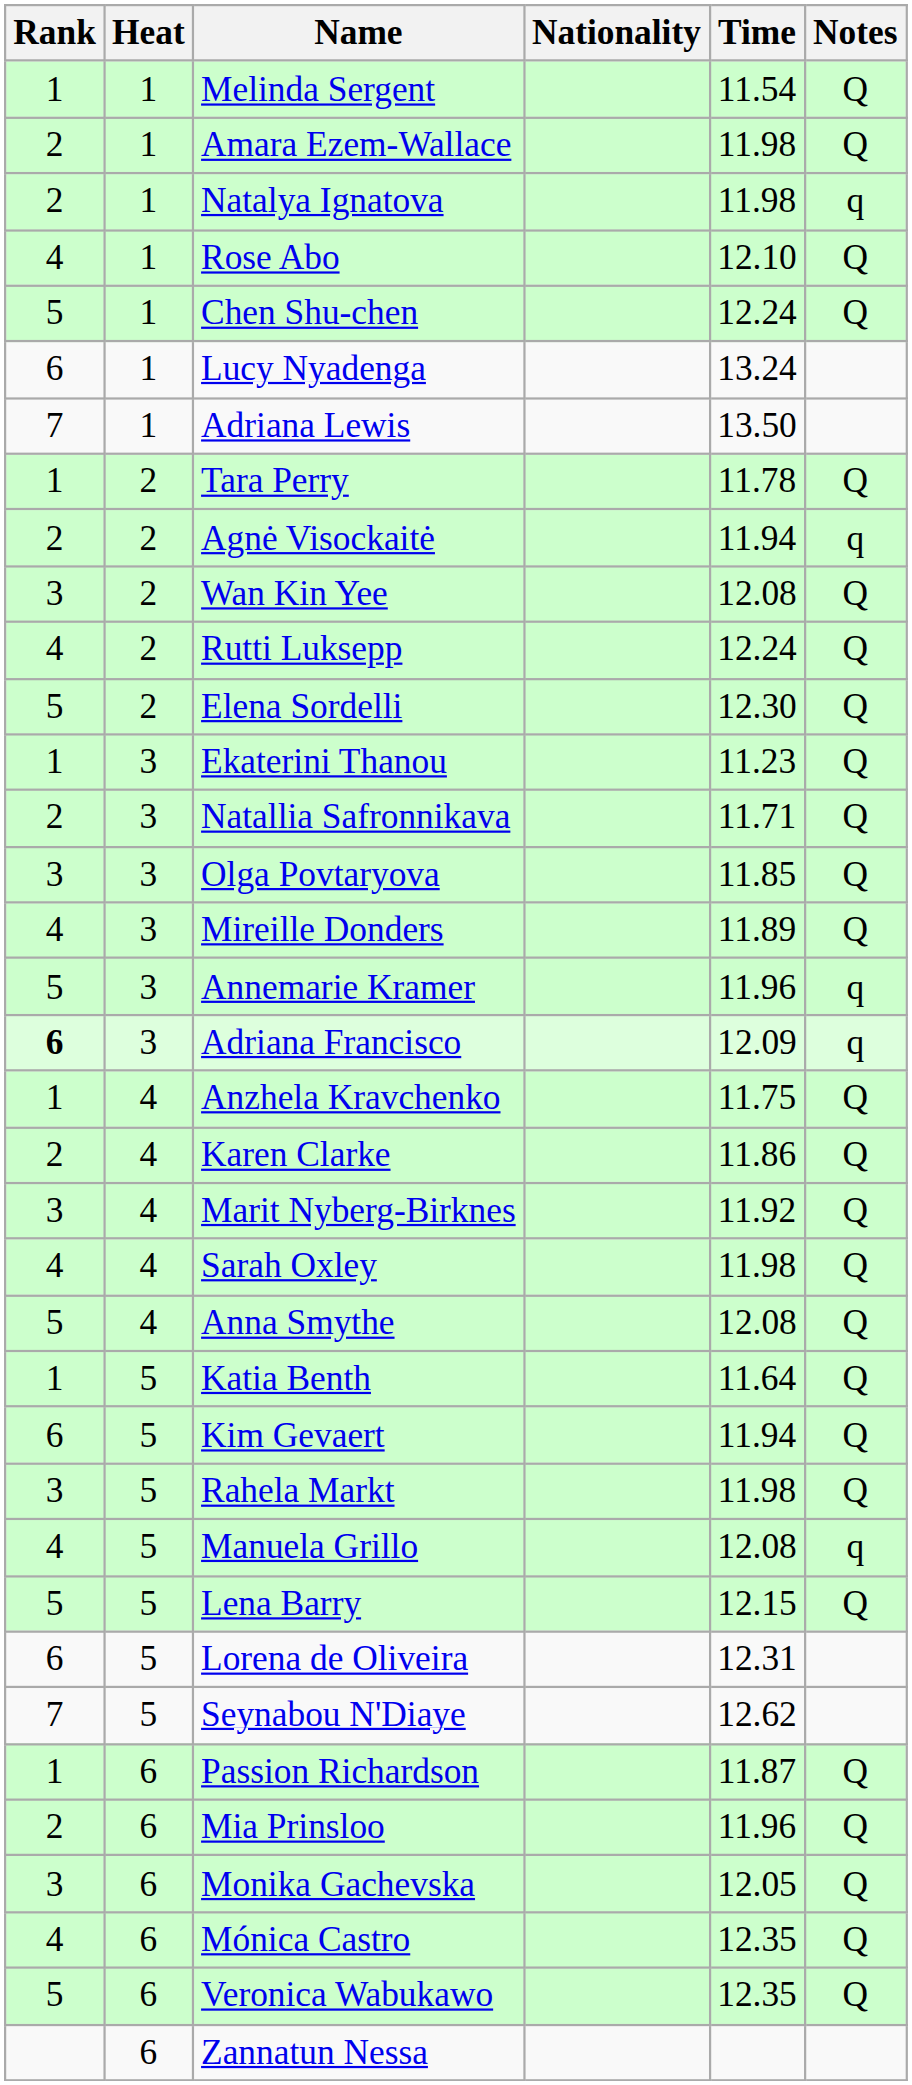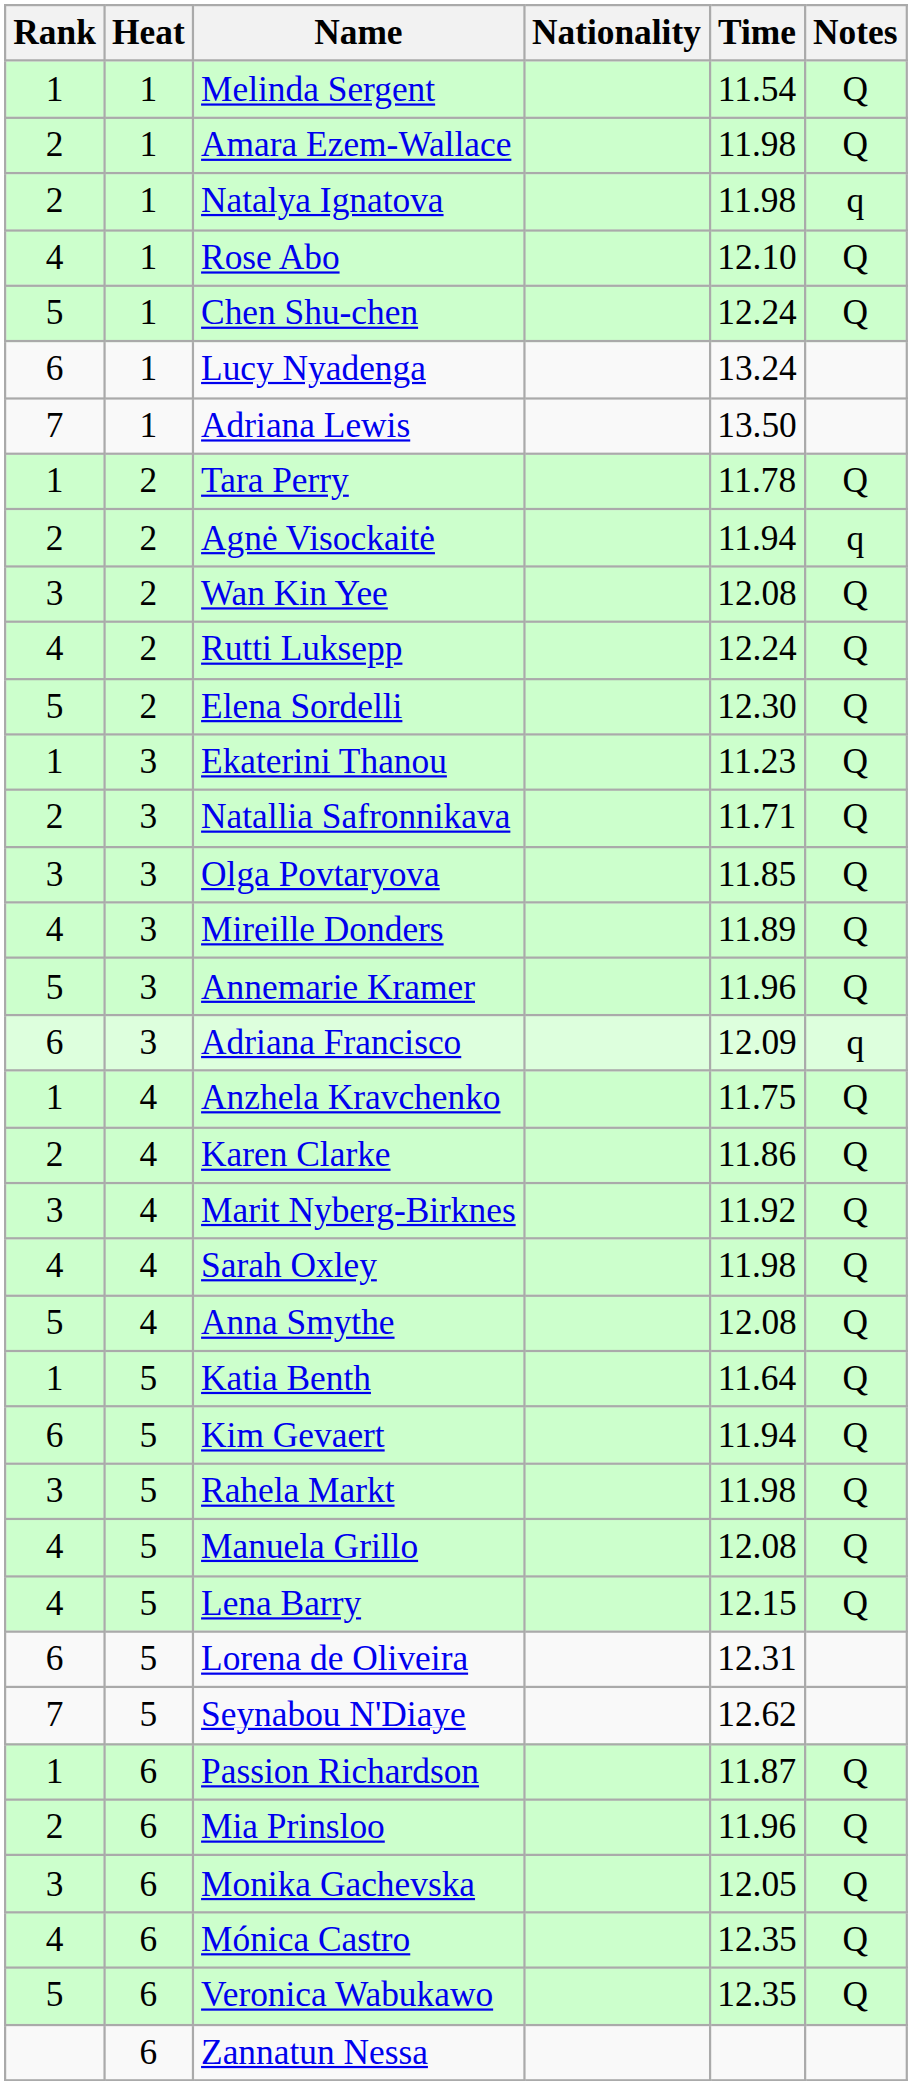Annemarie Kramer | Notes: q -> Q
Adriana Francisco | Rank: bold -> normal
Manuela Grillo | Notes: q -> Q
Lena Barry | Rank: 5 -> 4
